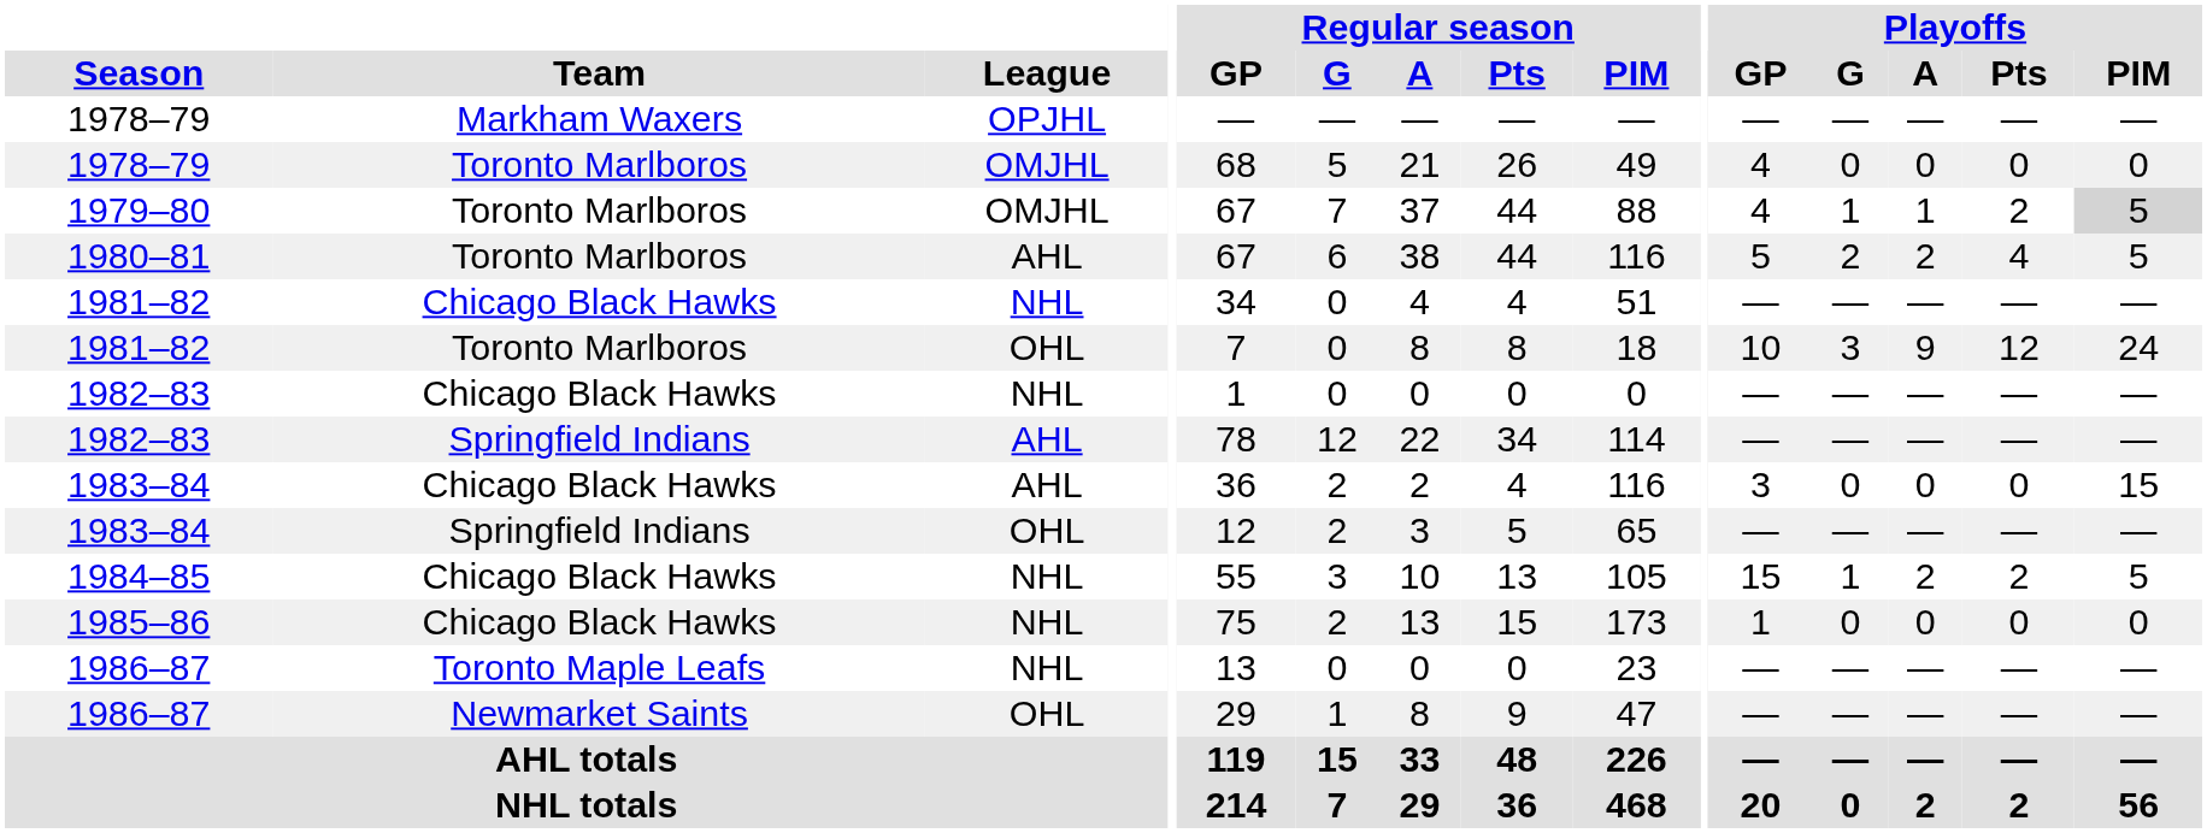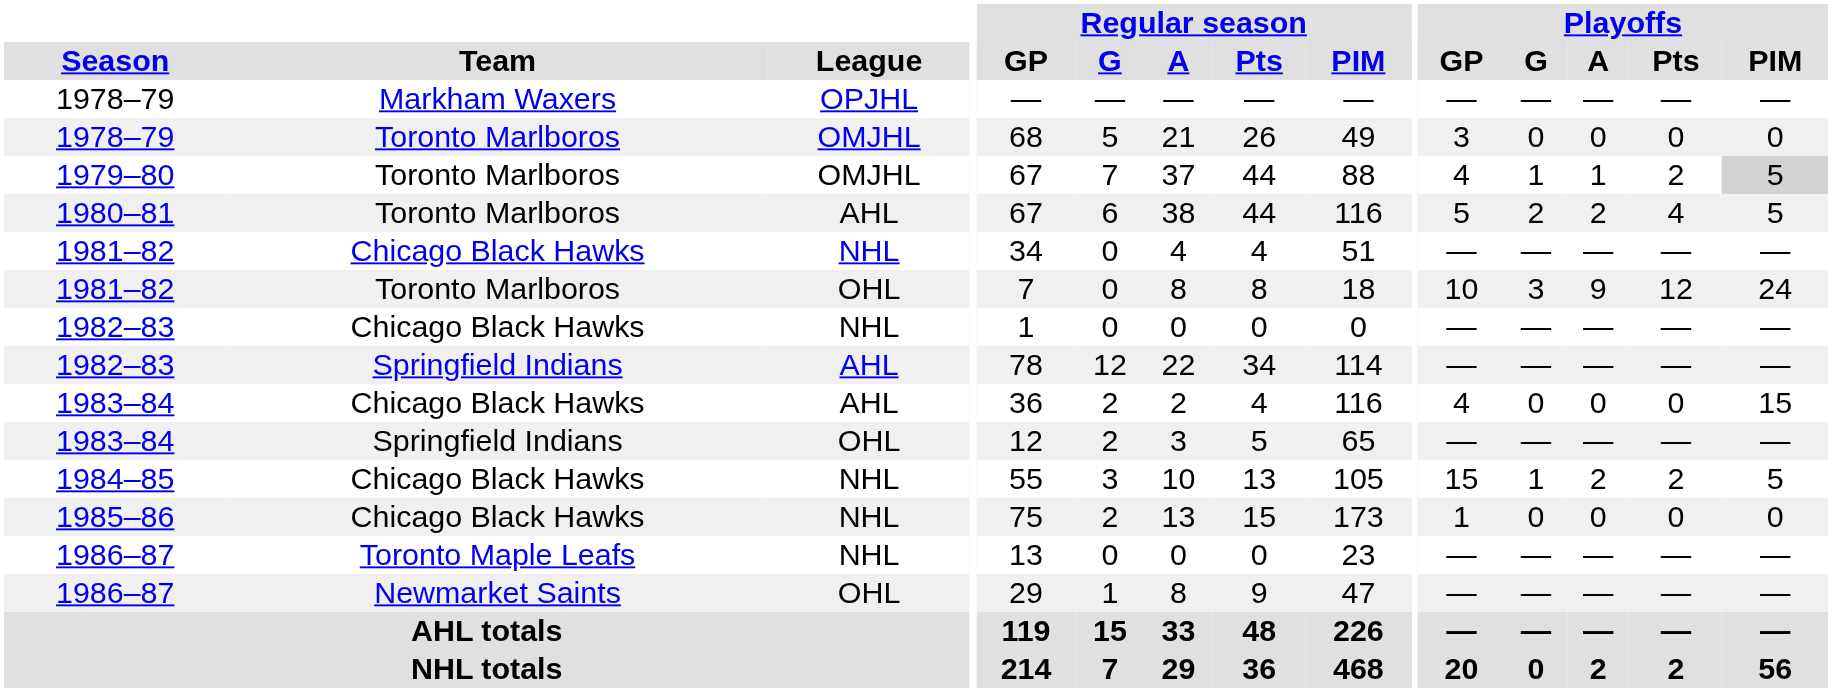1978–79 / Toronto Marlboros | Playoffs / GP: 4 -> 3
1983–84 / Chicago Black Hawks | Playoffs / GP: 3 -> 4
